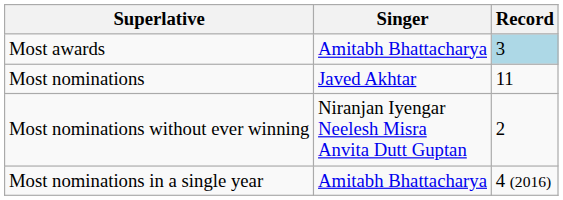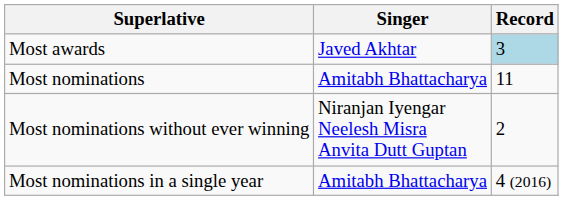Most awards | Singer: Amitabh Bhattacharya -> Javed Akhtar
Most nominations | Singer: Javed Akhtar -> Amitabh Bhattacharya
